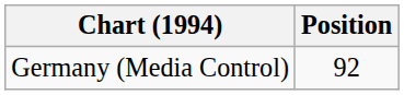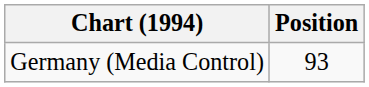Germany (Media Control) | Position: 92 -> 93
